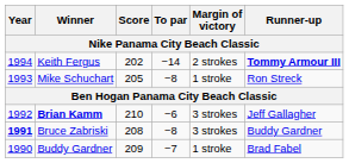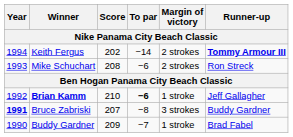Mike Schuchart | Score: 205 -> 208
Mike Schuchart | To par: −8 -> −6
Mike Schuchart | Margin of victory: 1 stroke -> 2 strokes
Brian Kamm | To par: normal -> bold
Brian Kamm | Margin of victory: 3 strokes -> 1 stroke
Bruce Zabriski | Score: 208 -> 207
